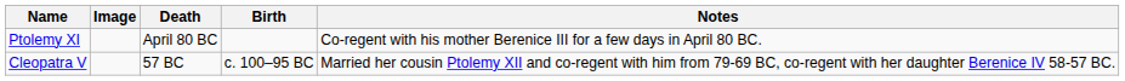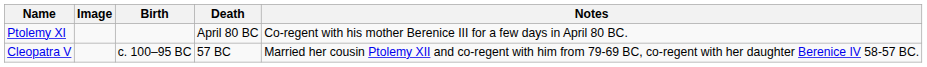columns swapped: Birth <-> Death
